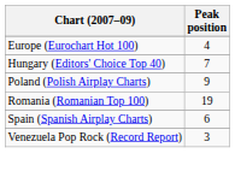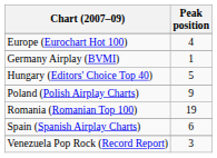+ row: Germany Airplay (BVMI) | 1
Hungary (Editors' Choice Top 40) | Peak position: 7 -> 5
